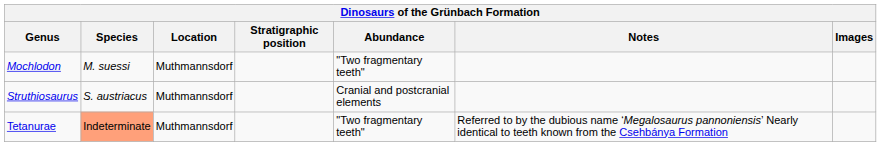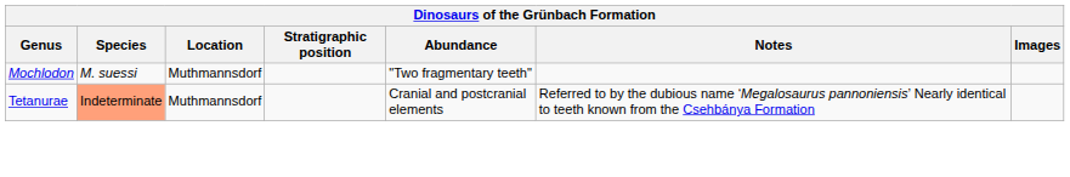- row: Struthiosaurus | S. austriacus | Muthmannsdorf | Cranial and postcranial elements
Tetanurae | Abundance: "Two fragmentary teeth" -> Cranial and postcranial elements
